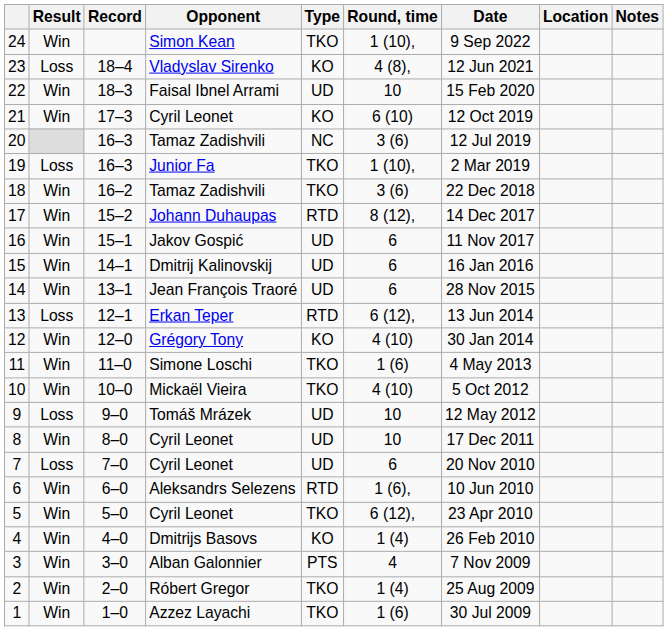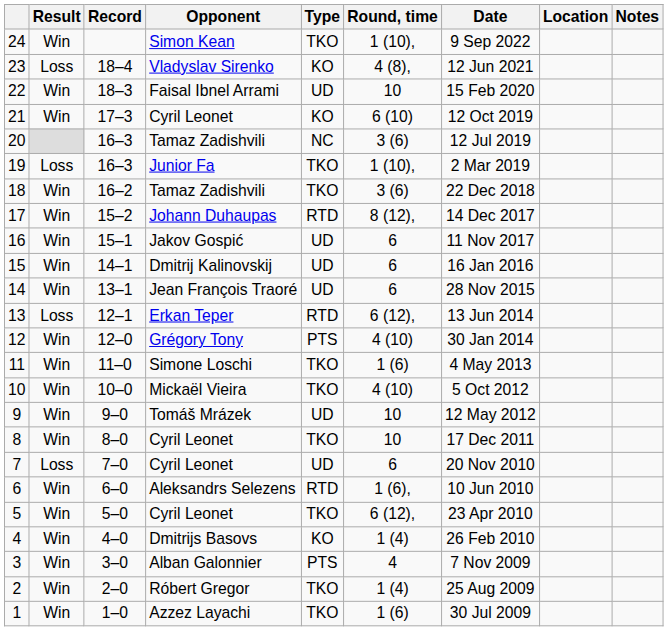12 | Type: KO -> PTS
9 | Result: Loss -> Win
8 | Type: UD -> TKO
